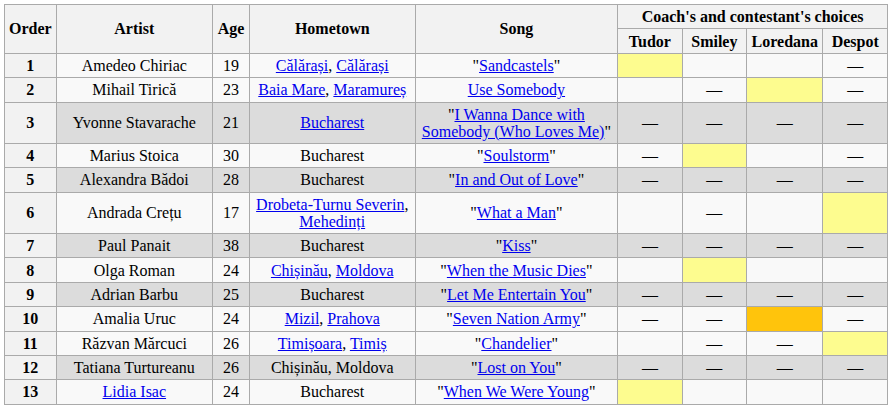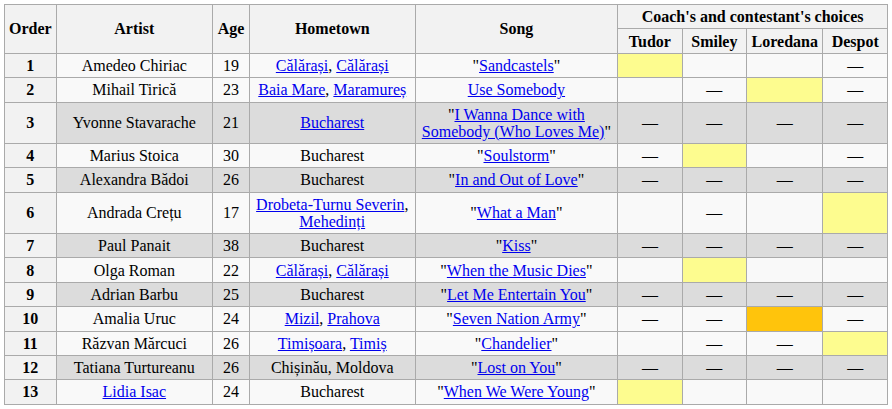5 | Age: 28 -> 26
8 | Age: 24 -> 22
8 | Hometown: Chișinău, Moldova -> Călărași, Călărași
